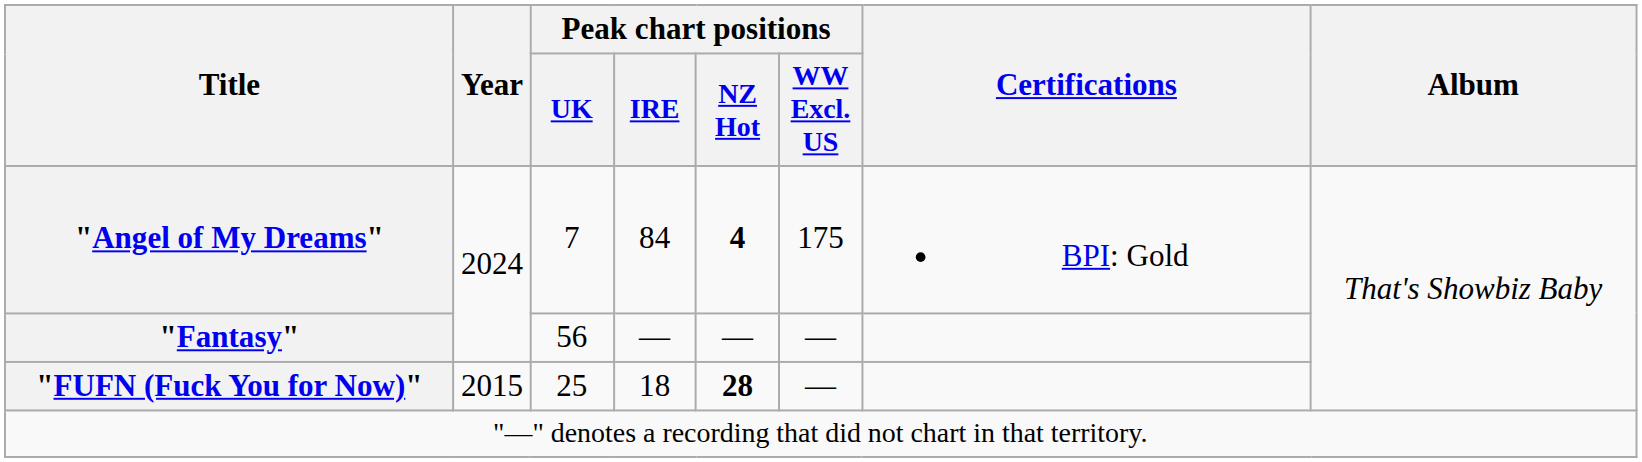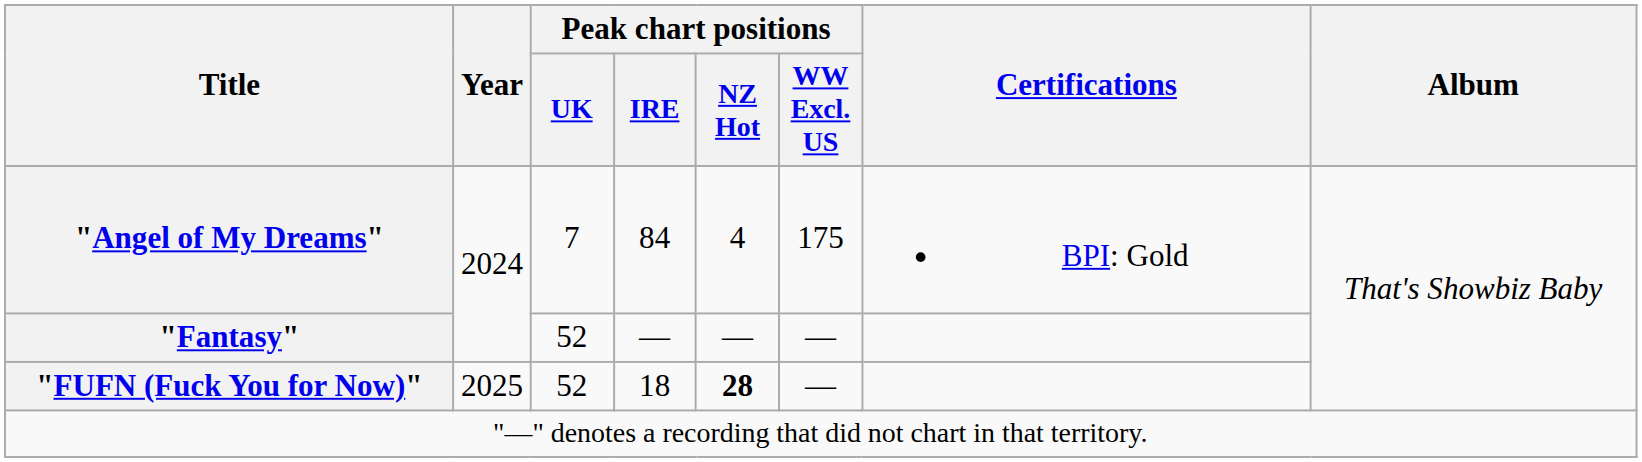"Angel of My Dreams" | Peak chart positions / NZ Hot: bold -> normal
"Fantasy" | Peak chart positions / UK: 56 -> 52
"FUFN (Fuck You for Now)" | Year: 2015 -> 2025
"FUFN (Fuck You for Now)" | Peak chart positions / UK: 25 -> 52
